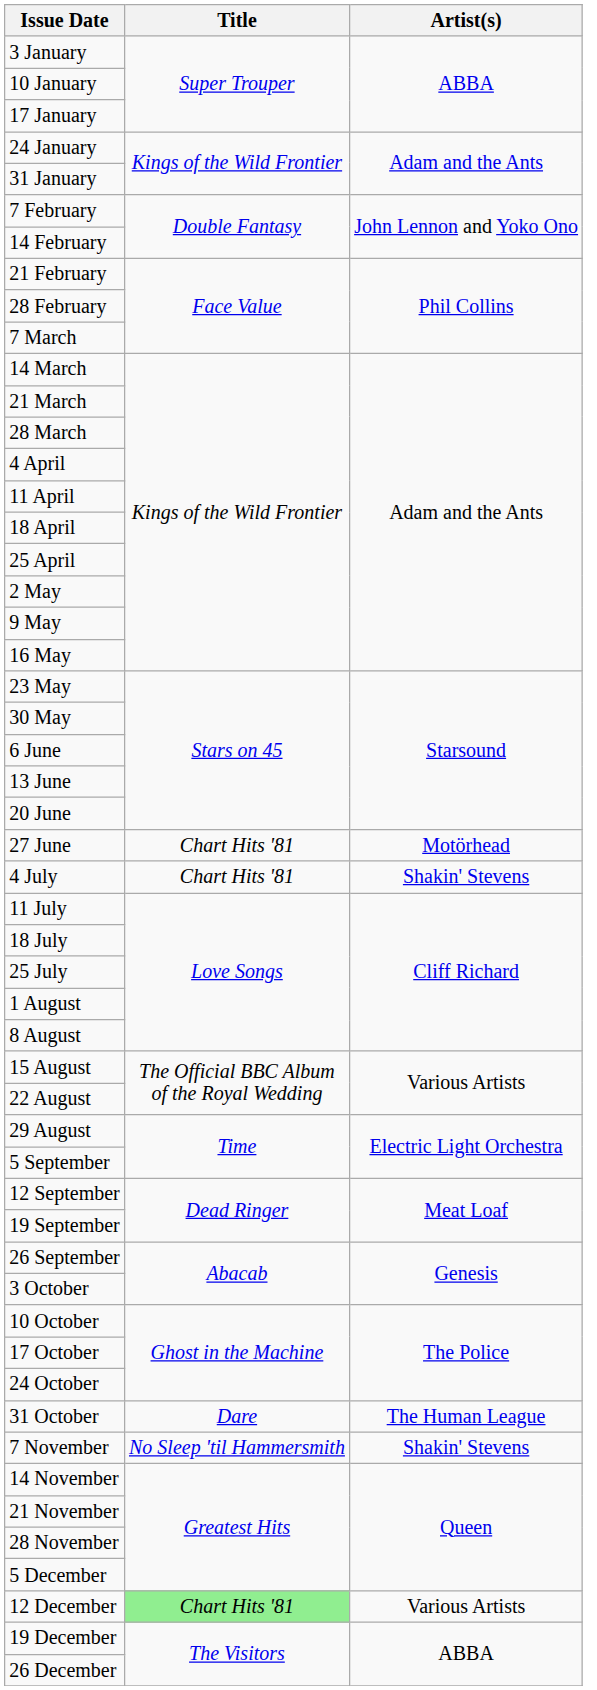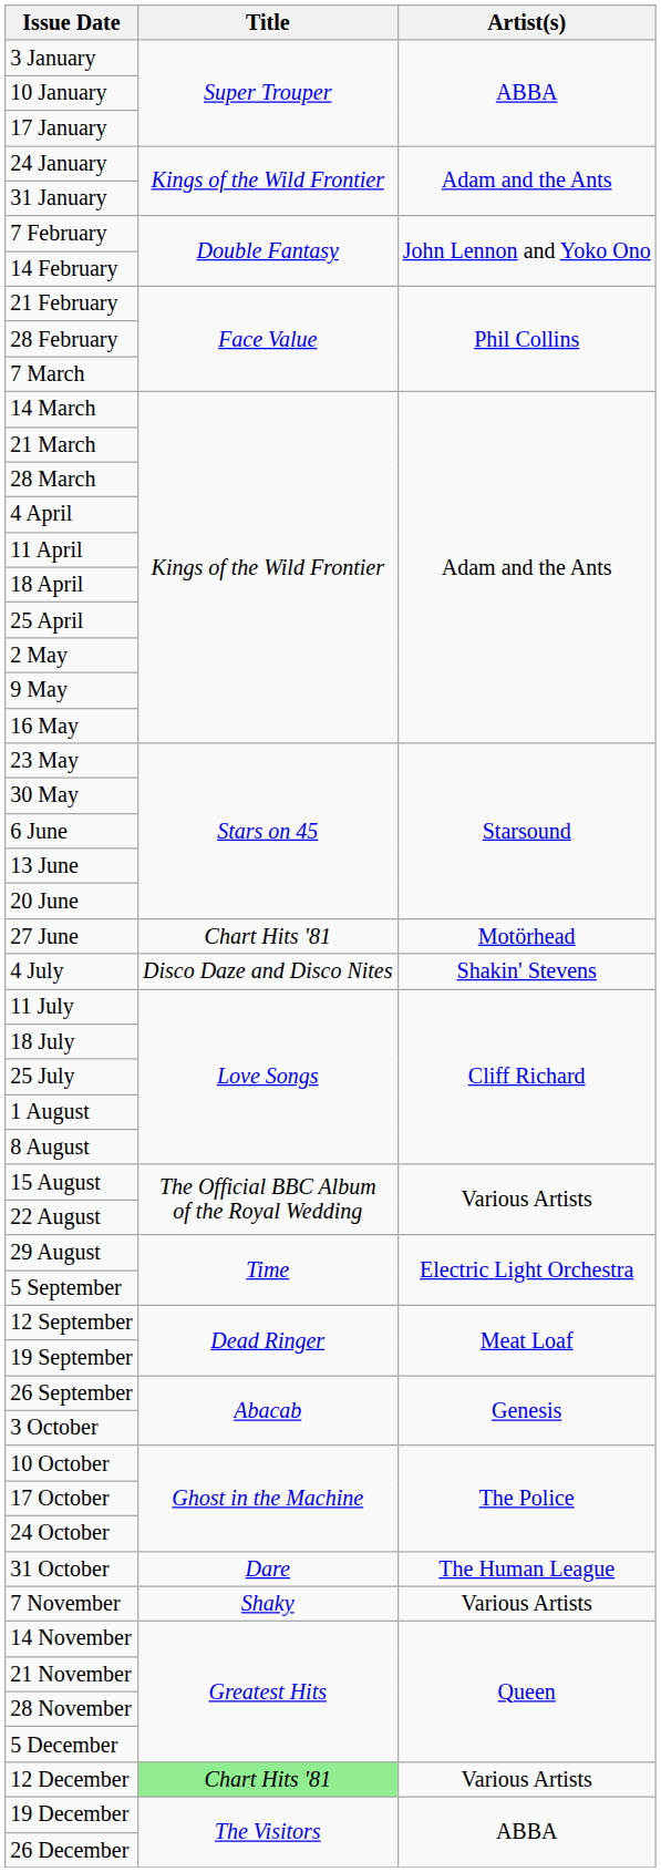4 July | Title: Chart Hits '81 -> Disco Daze and Disco Nites
7 November | Title: No Sleep 'til Hammersmith -> Shaky
7 November | Artist(s): Shakin' Stevens -> Various Artists
